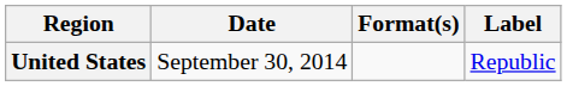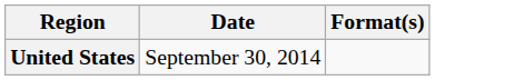- column: Label | Republic
